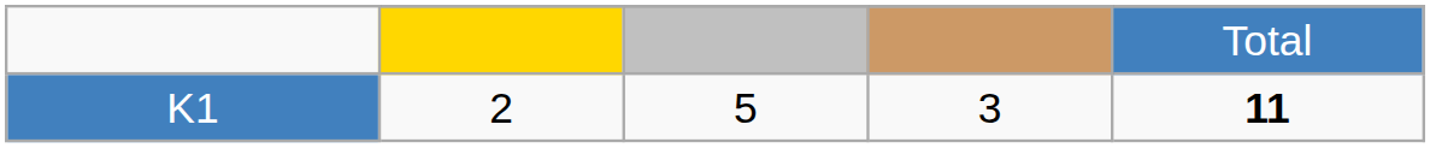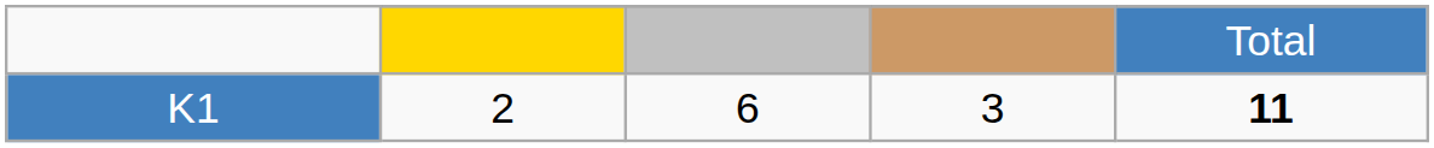K1 | column 3: 5 -> 6
